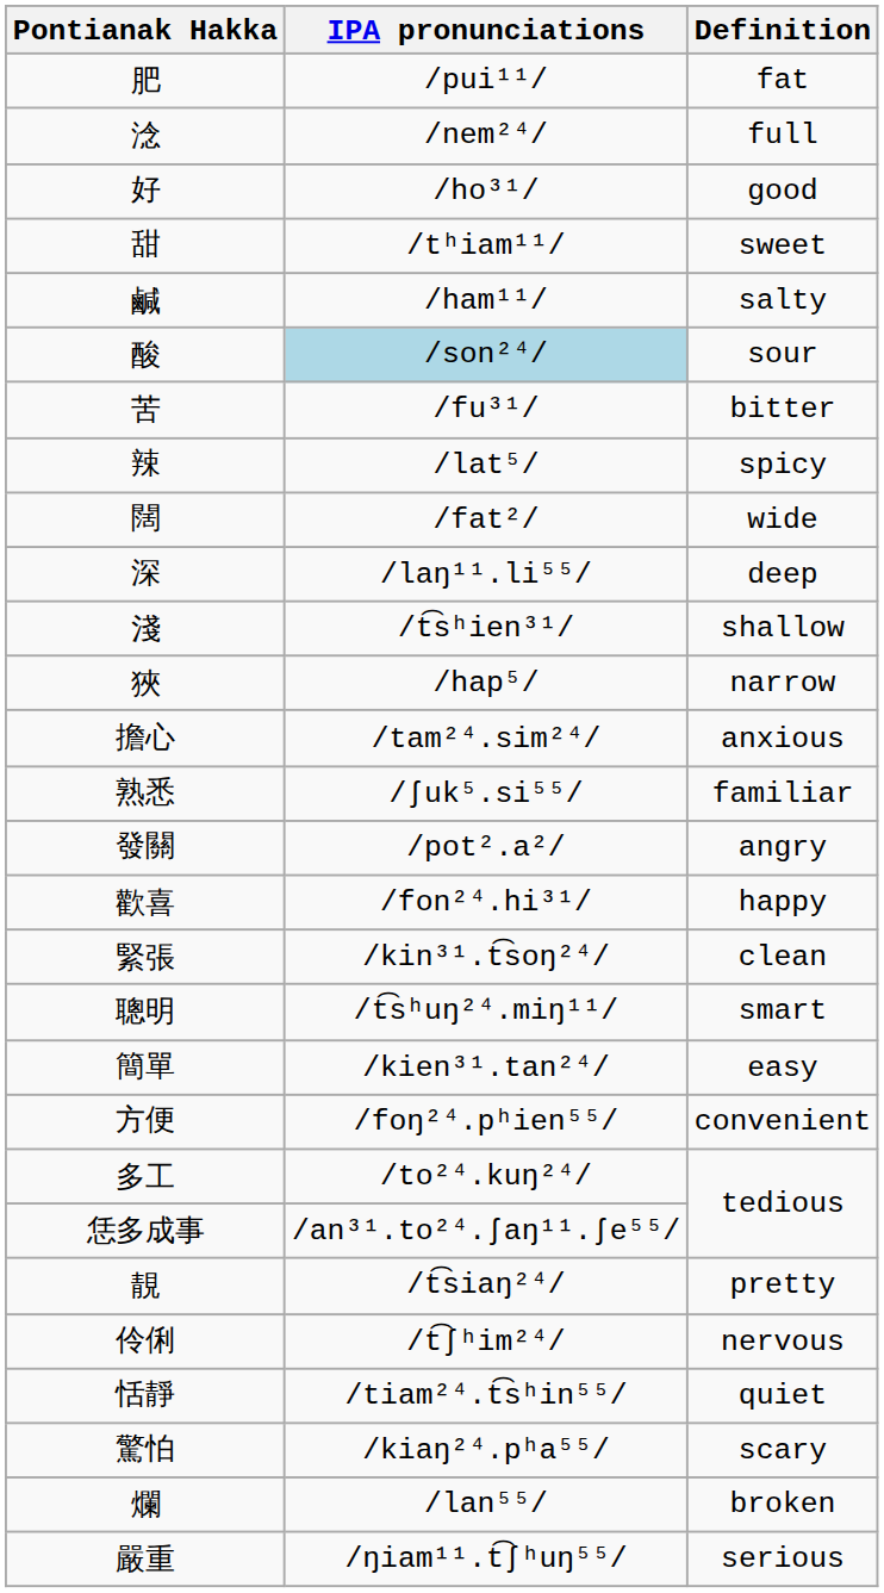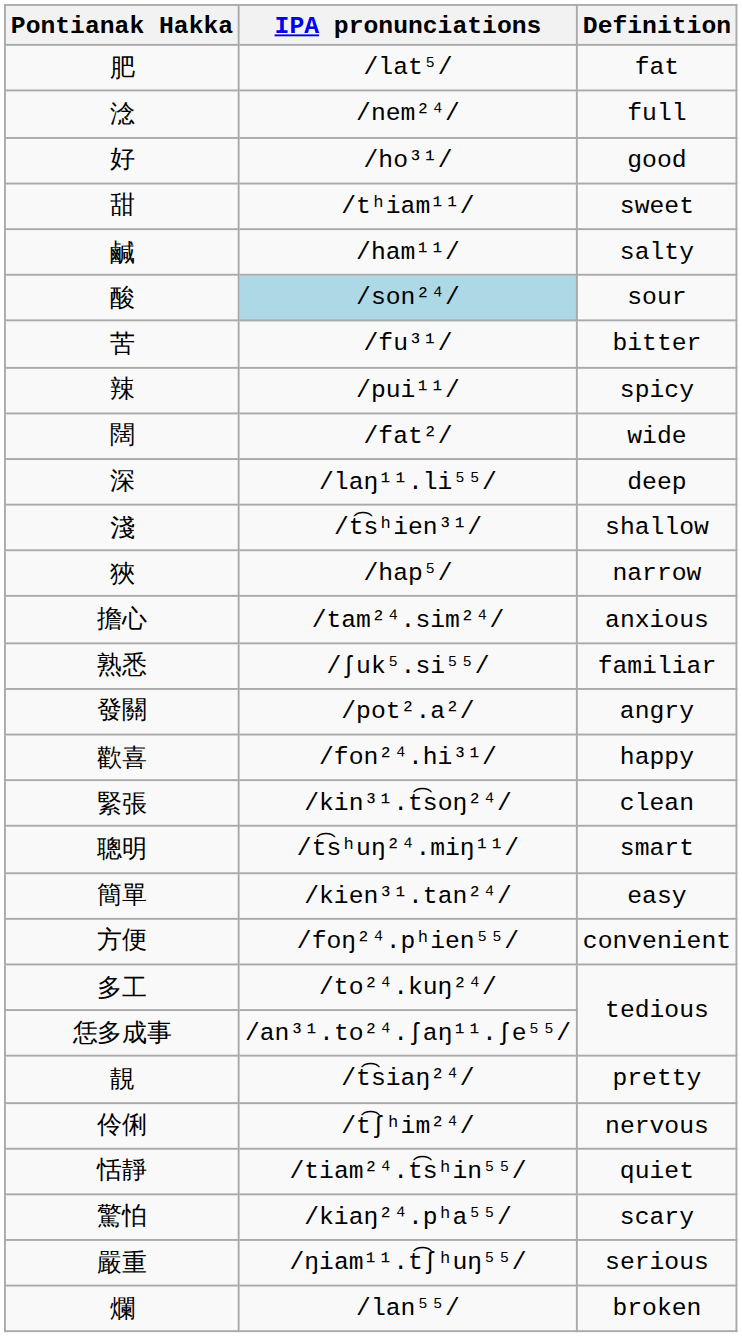肥 | IPA pronunciations: /pui¹¹/ -> /lat⁵/
辣 | IPA pronunciations: /lat⁵/ -> /pui¹¹/
rows swapped: 爛 <-> 嚴重
